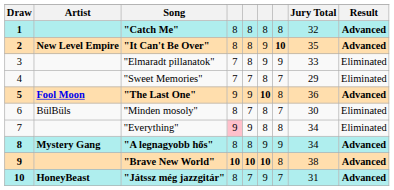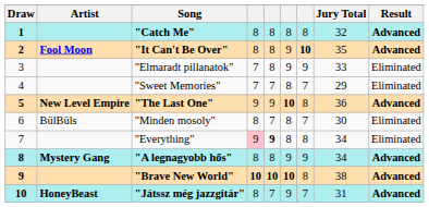"It Can't Be Over" | Artist: New Level Empire -> Fool Moon
"The Last One" | Artist: Fool Moon -> New Level Empire
"Everything" | column 5: normal -> bold
